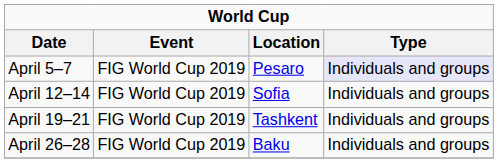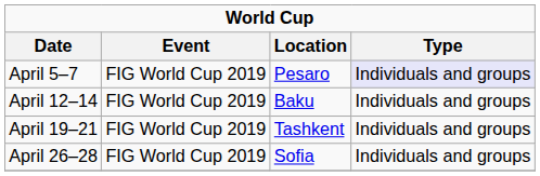April 12–14 | Location: Sofia -> Baku
April 26–28 | Location: Baku -> Sofia
